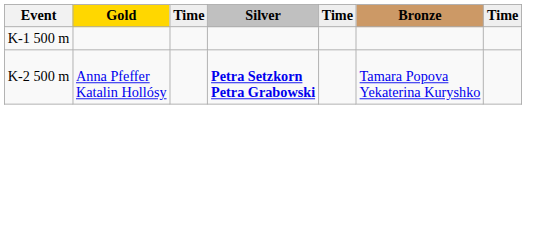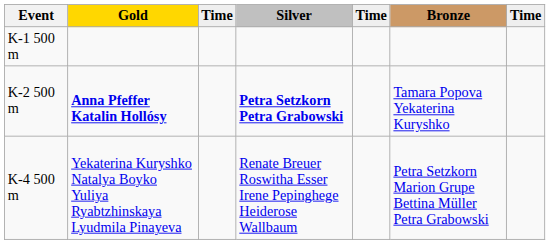K-2 500 m | Gold: normal -> bold
+ row: K-4 500 m | Yekaterina Kuryshko Natalya Boyko Yuliya Ryabtzhinskaya Lyudmila Pinayeva | Renate Breuer Roswitha Esser Irene Pepinghege Heiderose Wallbaum | Petra Setzkorn Marion Grupe Bettina Müller Petra Grabowski
